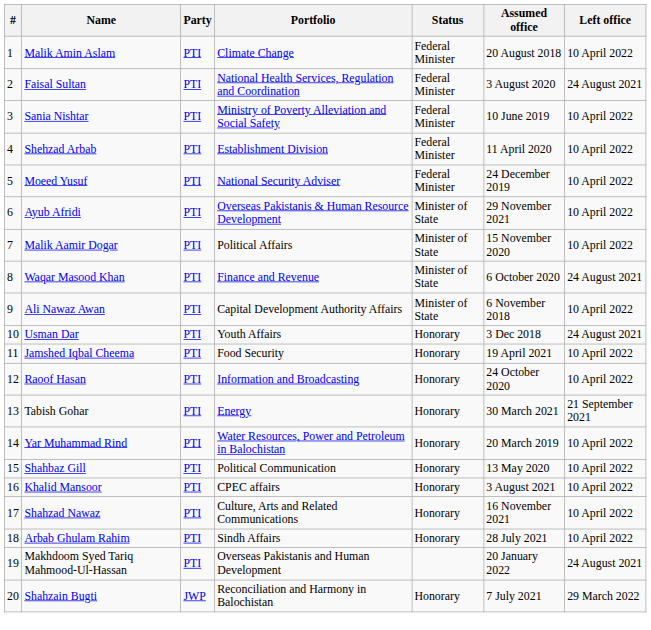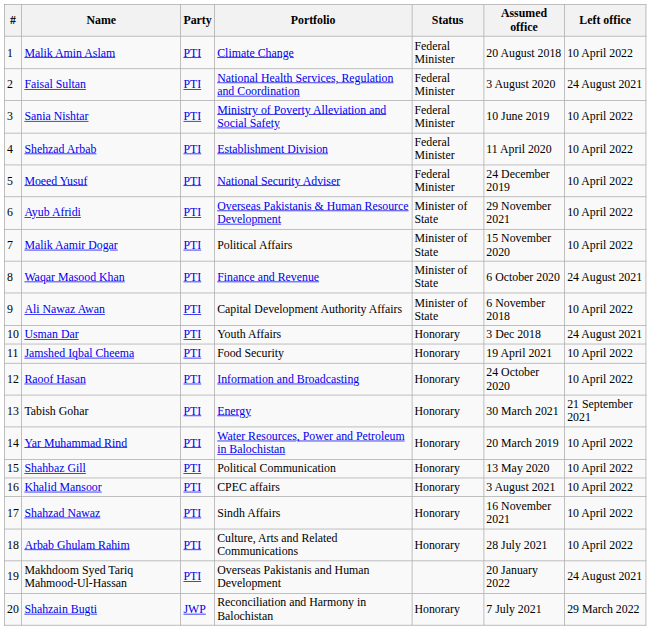Shahzad Nawaz | Portfolio: Culture, Arts and Related Communications -> Sindh Affairs
Arbab Ghulam Rahim | Portfolio: Sindh Affairs -> Culture, Arts and Related Communications
